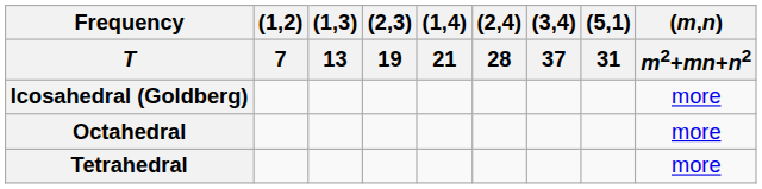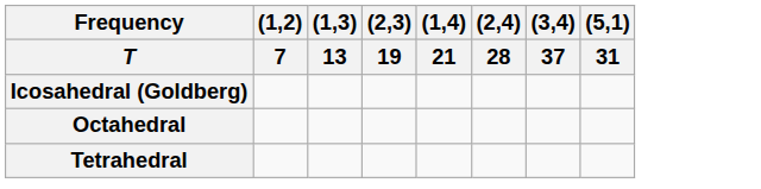- column: (m,n) | m2+mn+n2 | more | more | more
